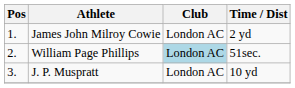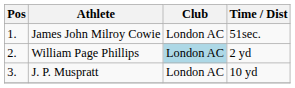James John Milroy Cowie | Time / Dist: 2 yd -> 51sec.
William Page Phillips | Time / Dist: 51sec. -> 2 yd
